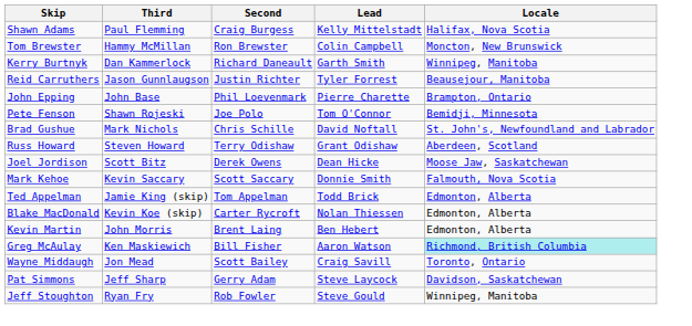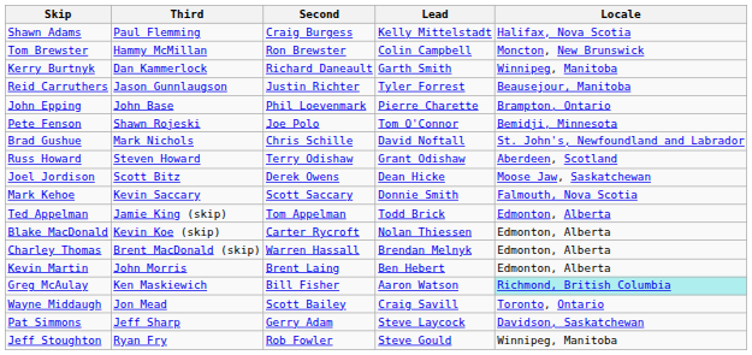+ row: Charley Thomas | Brent MacDonald (skip) | Warren Hassall | Brendan Melnyk | Edmonton, Alberta
